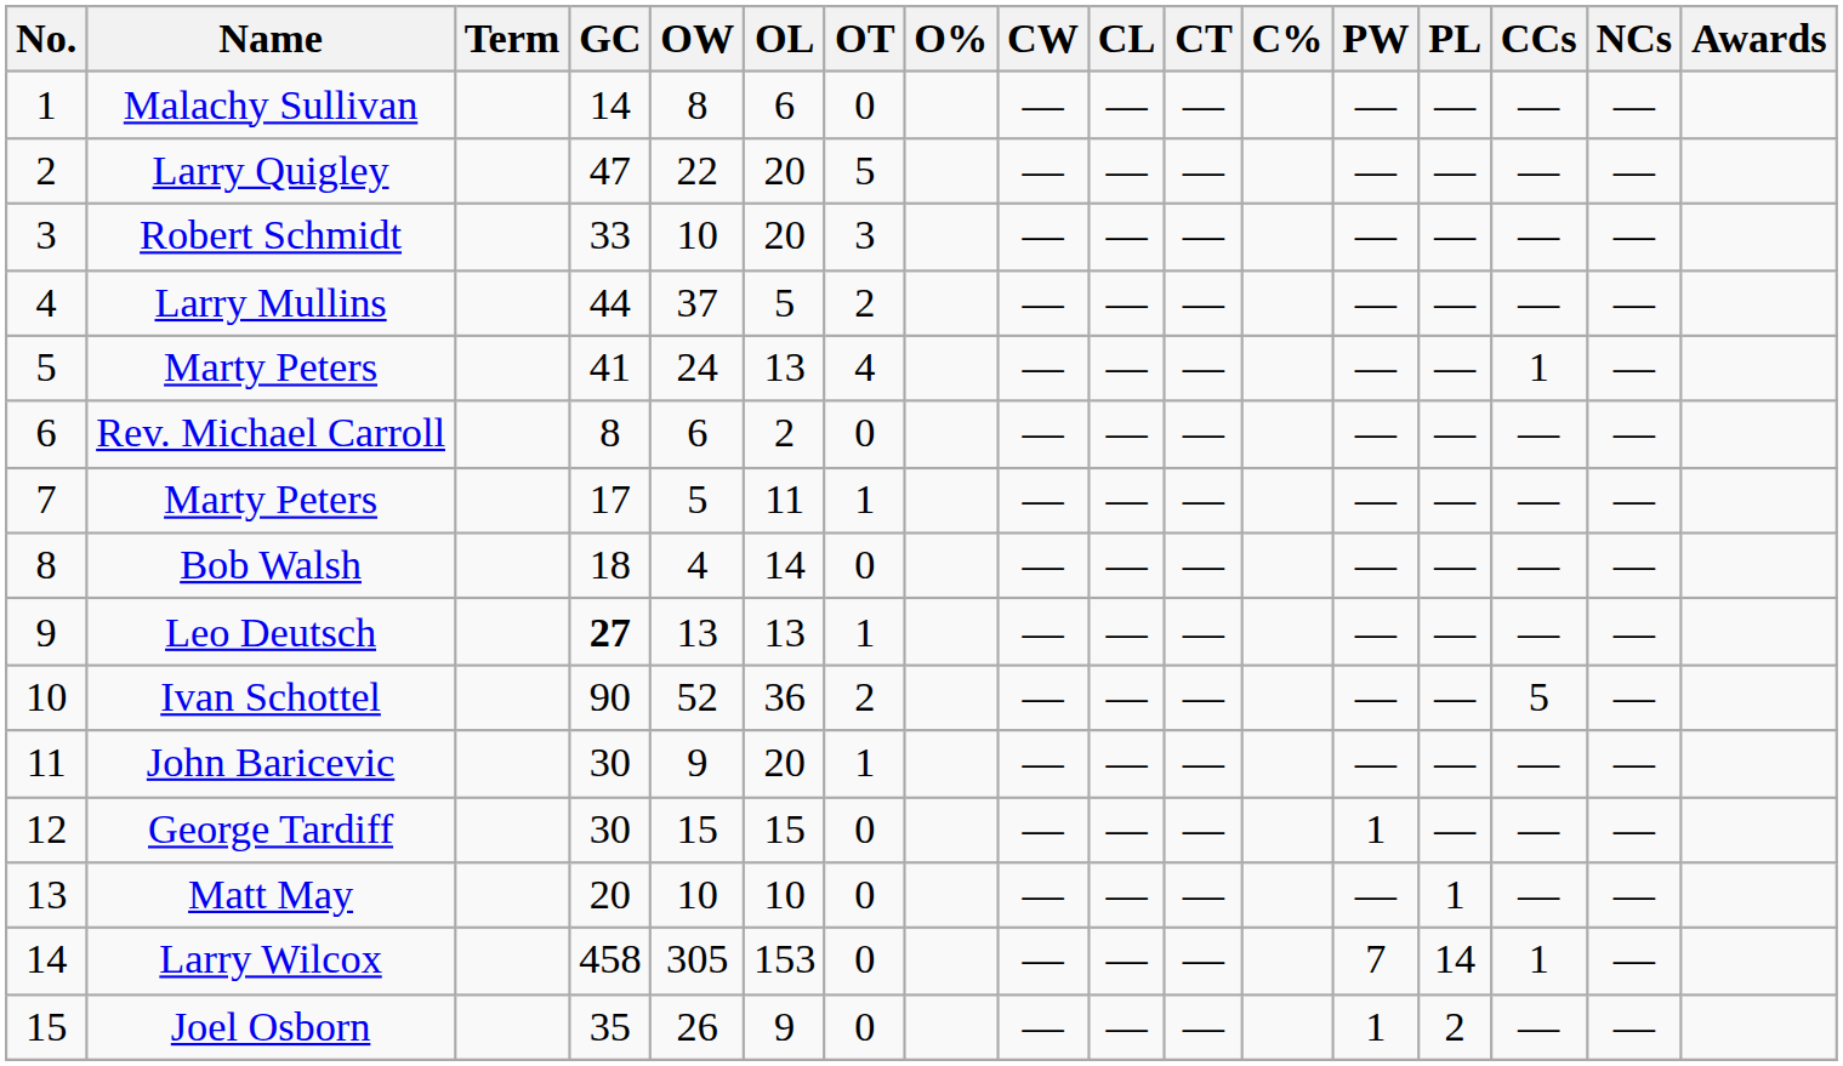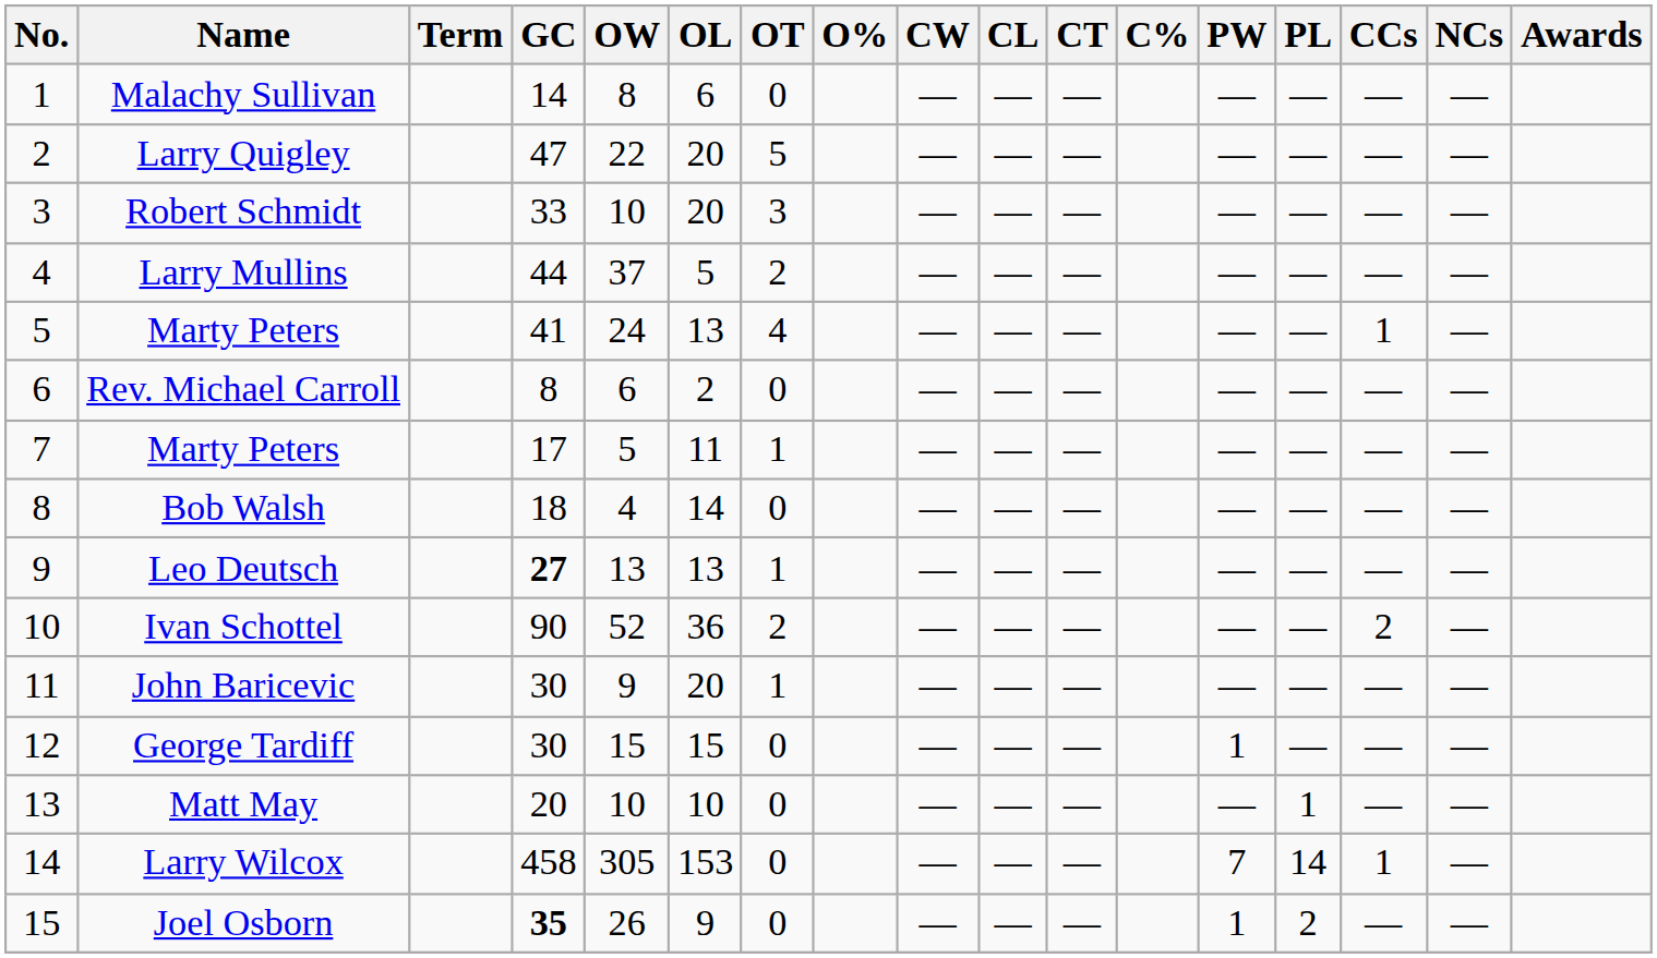Ivan Schottel | CCs: 5 -> 2
Joel Osborn | GC: normal -> bold
